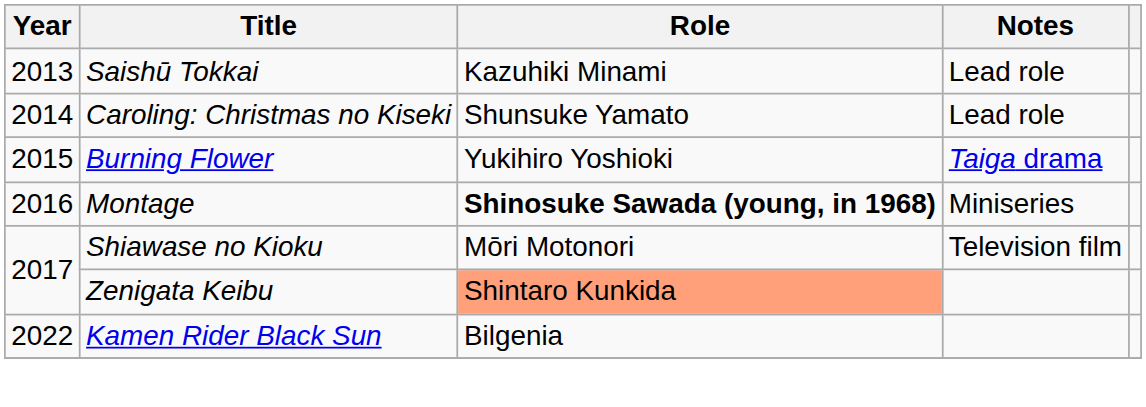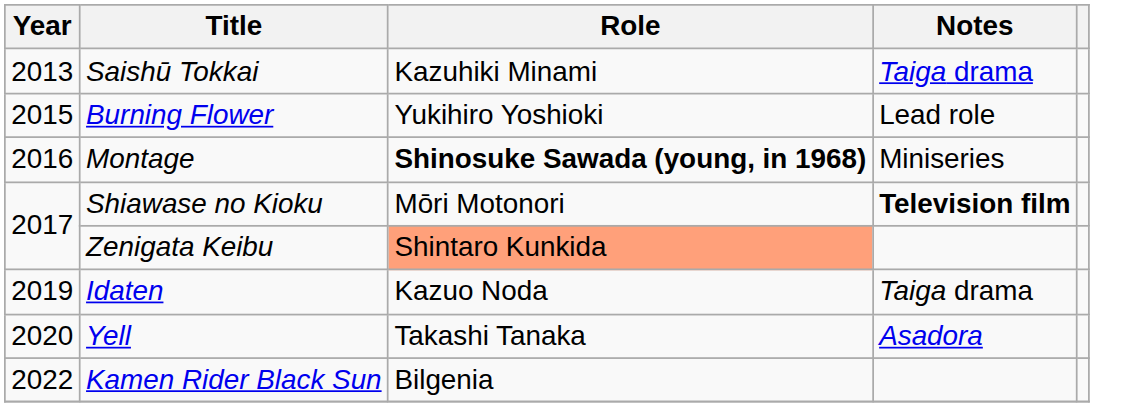Saishū Tokkai | Notes: Lead role -> Taiga drama
- row: 2014 | Caroling: Christmas no Kiseki | Shunsuke Yamato | Lead role
Burning Flower | Notes: Taiga drama -> Lead role
Shiawase no Kioku | Notes: normal -> bold
+ row: 2019 | Idaten | Kazuo Noda | Taiga drama
+ row: 2020 | Yell | Takashi Tanaka | Asadora
